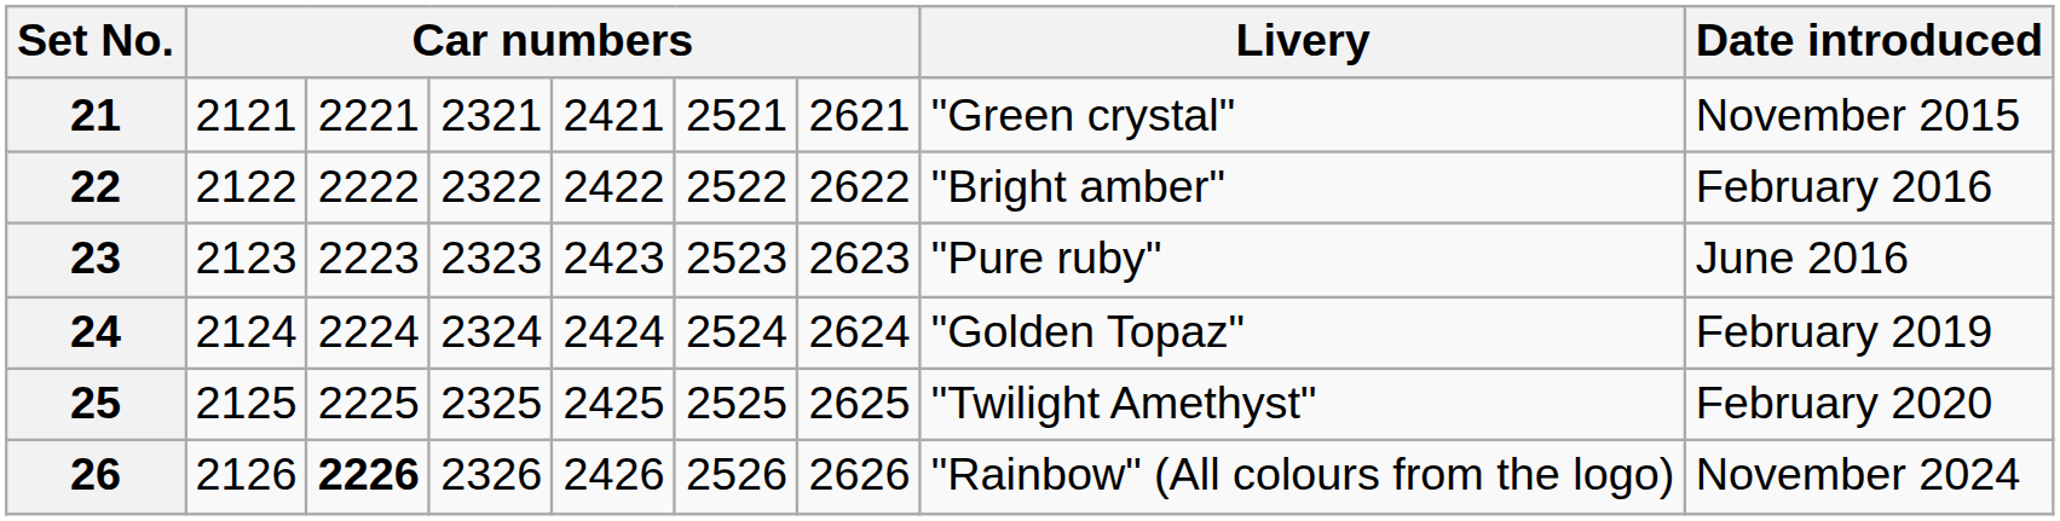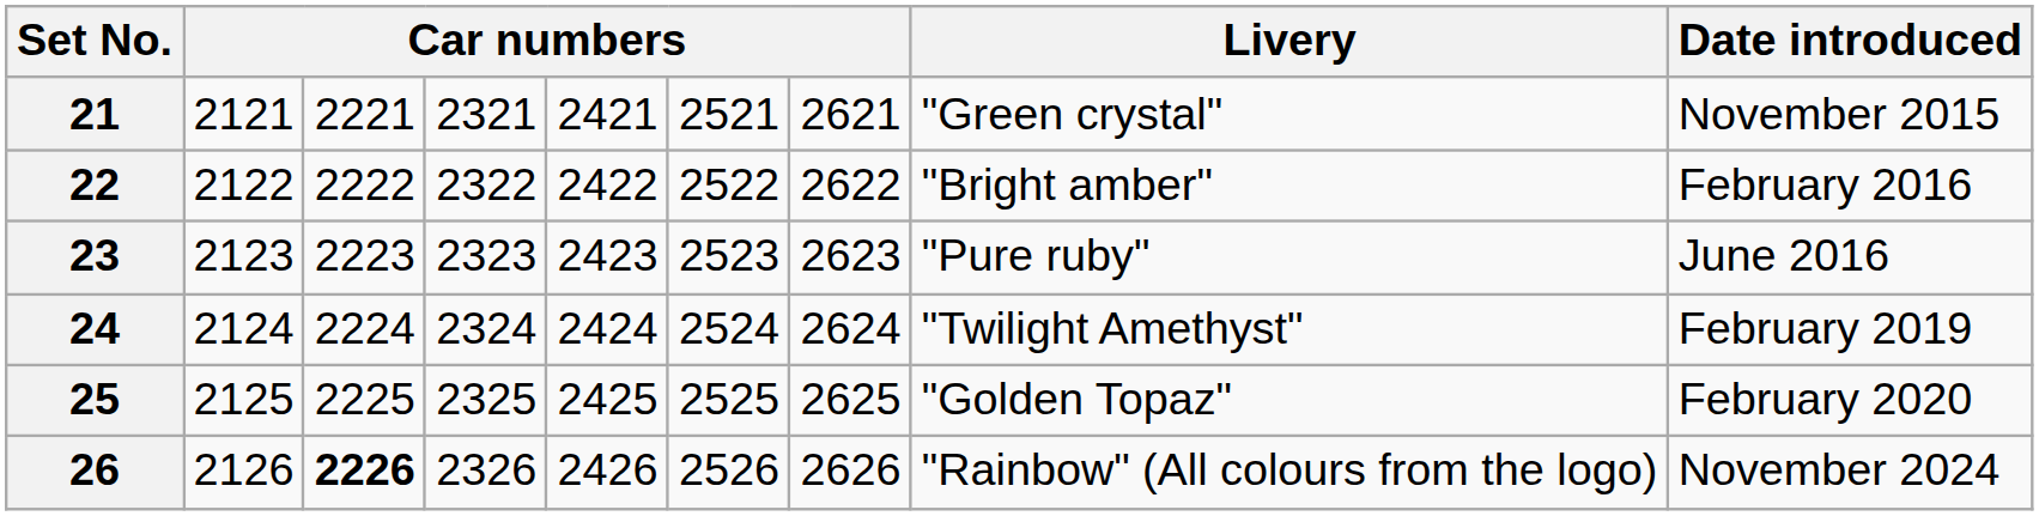24 | Livery: "Golden Topaz" -> "Twilight Amethyst"
25 | Livery: "Twilight Amethyst" -> "Golden Topaz"
